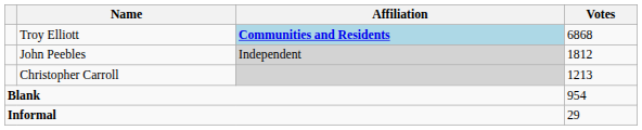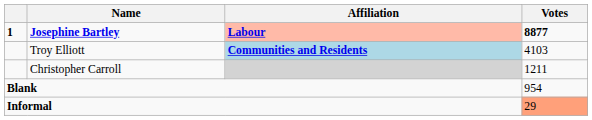+ row: 1 | Josephine Bartley | Labour | 8877
Troy Elliott | Votes: 6868 -> 4103
- row: John Peebles | Independent | 1812
Christopher Carroll | Votes: 1213 -> 1211
Informal | Votes: no background -> lightsalmon background
